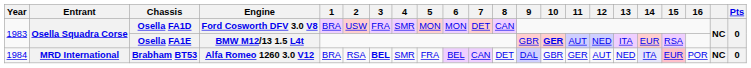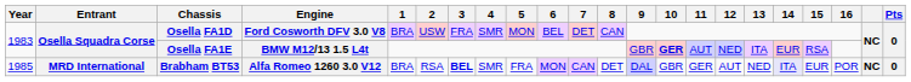Osella FA1D | 6: MON -> BEL
Brabham BT53 | Year: 1984 -> 1985
Brabham BT53 | 6: BEL -> MON
Brabham BT53 | 15: pink background -> no background
